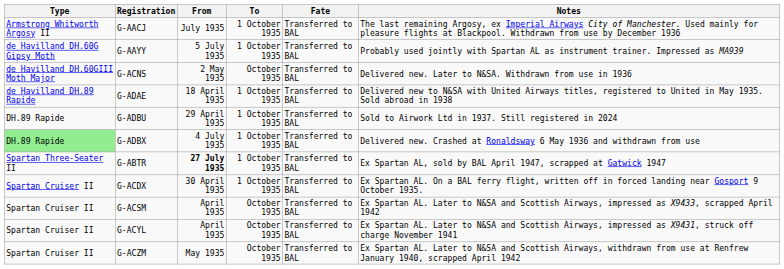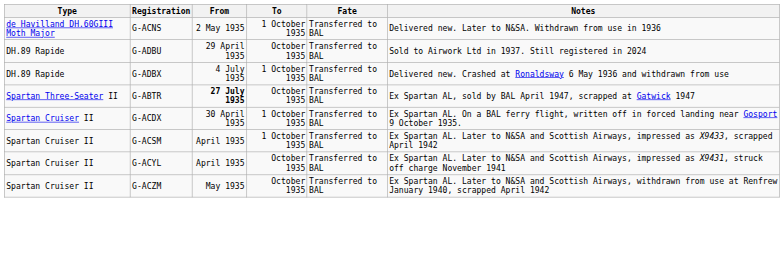- row: Armstrong Whitworth Argosy II | G-AACJ | July 1935 | 1 October 1935 | Transferred to BAL | The last remaining Argosy, ex Imperial Airways City of Manchester. Used mainly for pleasure flights at Blackpool. Withdrawn from use by December 1936
- row: de Havilland DH.60G Gipsy Moth | G-AAYY | 5 July 1935 | 1 October 1935 | Transferred to BAL | Probably used jointly with Spartan AL as instrument trainer. Impressed as MA939
G-ACNS | To: October 1935 -> 1 October 1935
- row: de Havilland DH.89 Rapide | G-ADAE | 18 April 1935 | 1 October 1935 | Transferred to BAL | Delivered new to N&SA with United Airways titles, registered to United in May 1935. Sold abroad in 1938
G-ADBU | To: 1 October 1935 -> October 1935
G-ADBX | Type: lightgreen background -> no background
G-ABTR | To: 1 October 1935 -> October 1935
G-ACSM | To: October 1935 -> 1 October 1935
